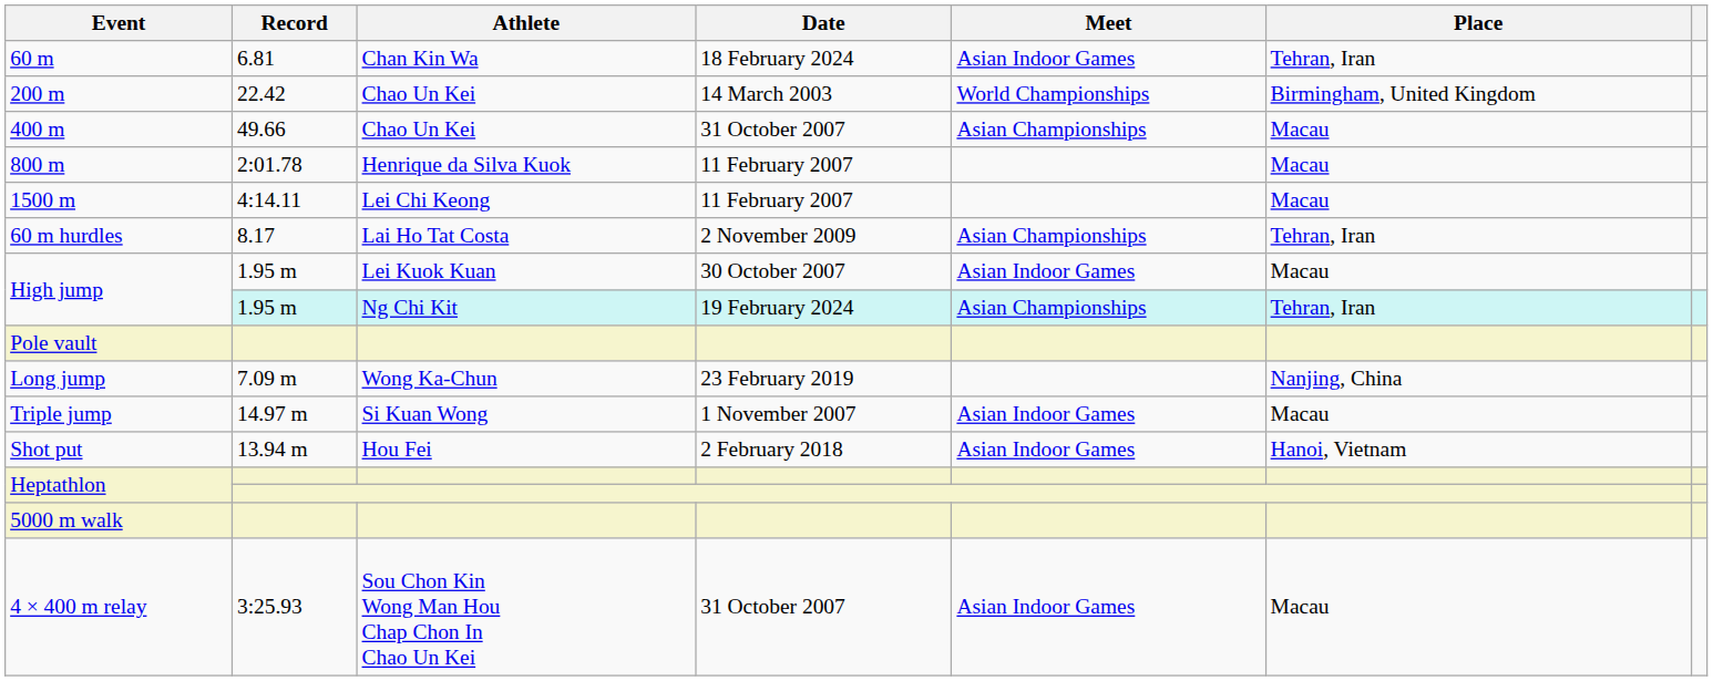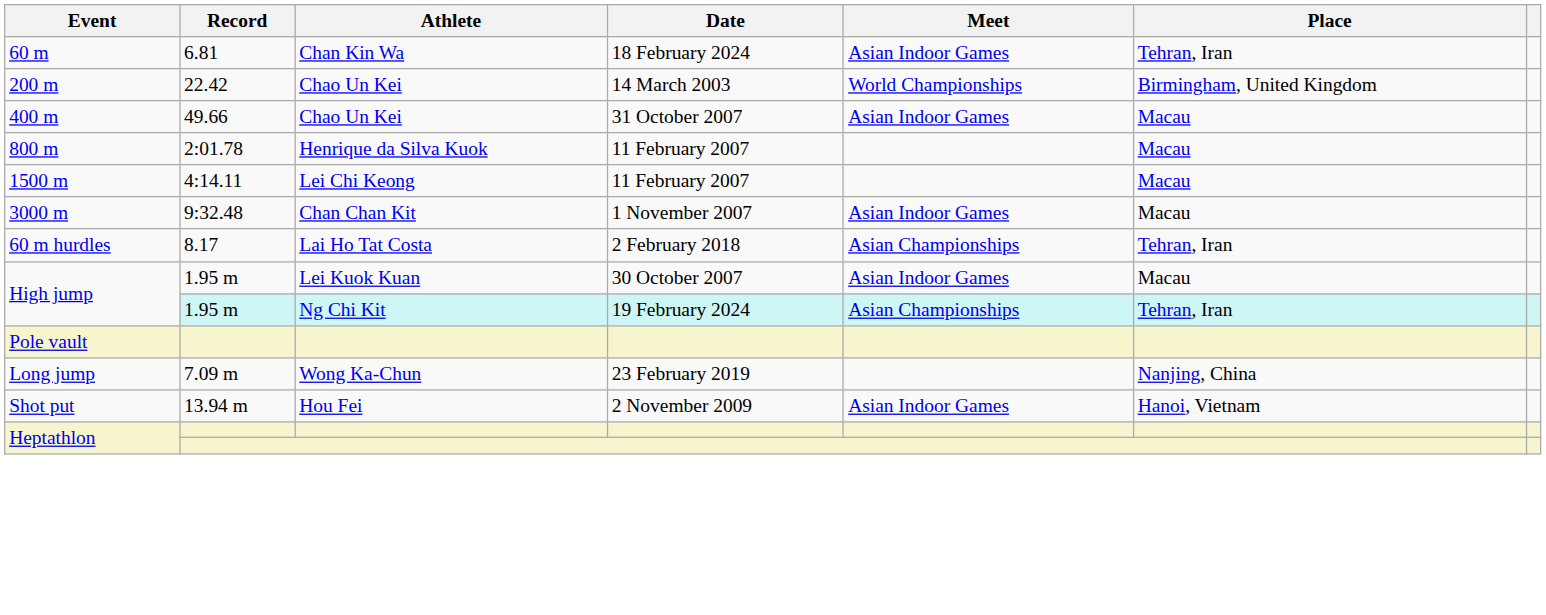400 m | Meet: Asian Championships -> Asian Indoor Games
+ row: 3000 m | 9:32.48 | Chan Chan Kit | 1 November 2007 | Asian Indoor Games | Macau
60 m hurdles | Date: 2 November 2009 -> 2 February 2018
- row: Triple jump | 14.97 m | Si Kuan Wong | 1 November 2007 | Asian Indoor Games | Macau
Shot put | Date: 2 February 2018 -> 2 November 2009
- row: 5000 m walk
- row: 4 × 400 m relay | 3:25.93 | Sou Chon Kin Wong Man Hou Chap Chon In Chao Un Kei | 31 October 2007 | Asian Indoor Games | Macau
